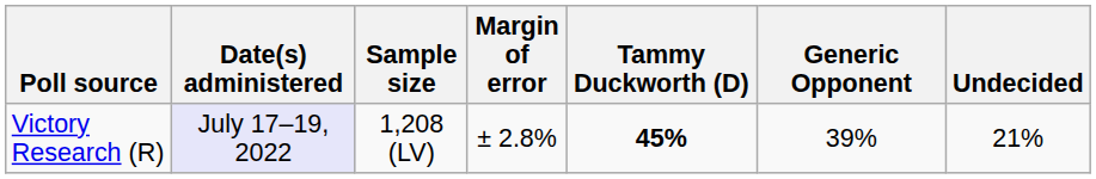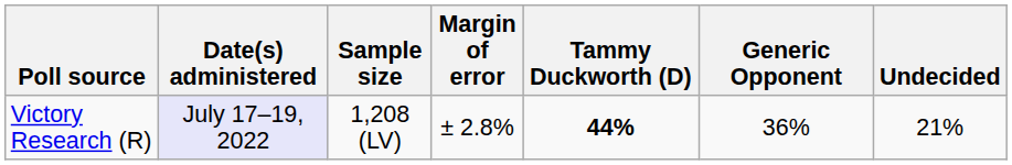Victory Research (R) | Tammy Duckworth (D): 45% -> 44%
Victory Research (R) | Generic Opponent: 39% -> 36%
